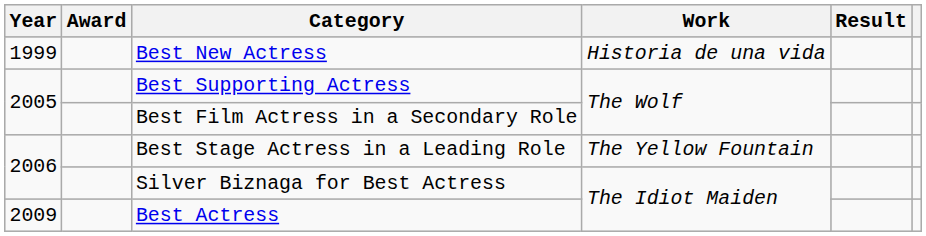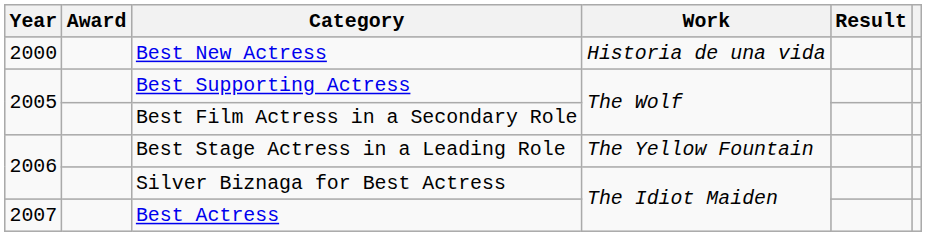Best New Actress | Year: 1999 -> 2000
Best Actress | Year: 2009 -> 2007
